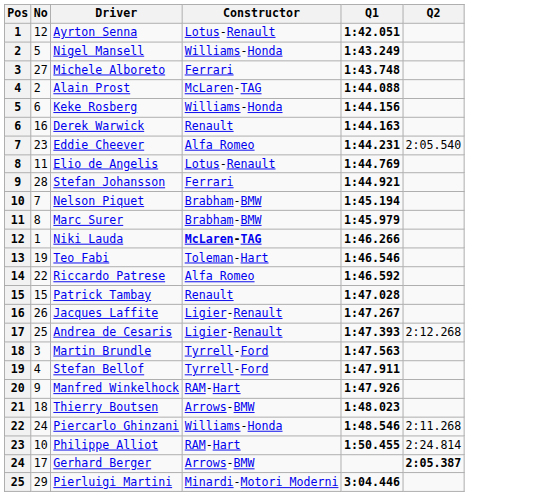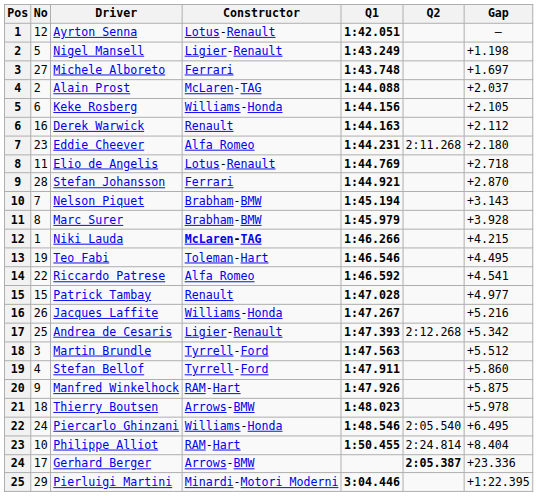+ column: Gap | — | +1.198 | +1.697 | +2.037 | +2.105 | +2.112 | +2.180 | +2.718 | +2.870 | +3.143 | +3.928 | +4.215 | +4.495 | +4.541 | +4.977 | +5.216 | +5.342 | +5.512 | +5.860 | +5.875 | +5.978 | +6.495 | +8.404 | +23.336 | +1:22.395
Nigel Mansell | Constructor: Williams-Honda -> Ligier-Renault
Eddie Cheever | Q2: 2:05.540 -> 2:11.268
Jacques Laffite | Constructor: Ligier-Renault -> Williams-Honda
Piercarlo Ghinzani | Q2: 2:11.268 -> 2:05.540
